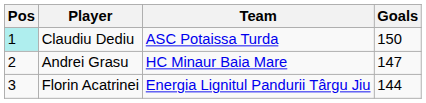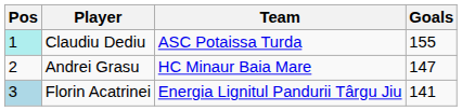Claudiu Dediu | Goals: 150 -> 155
Florin Acatrinei | Pos: no background -> lightblue background
Florin Acatrinei | Goals: 144 -> 141
